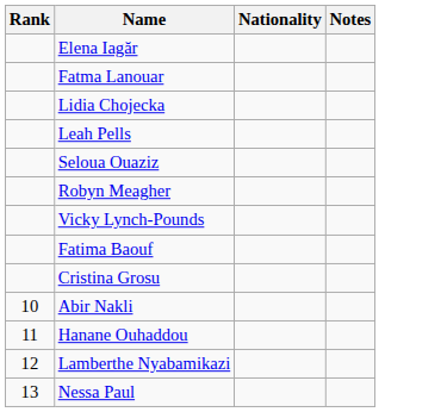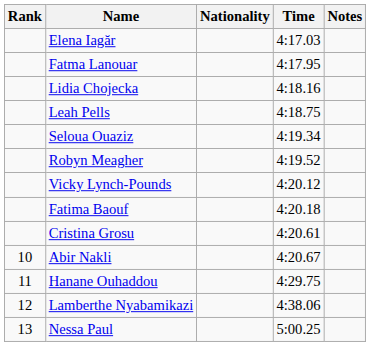+ column: Time | 4:17.03 | 4:17.95 | 4:18.16 | 4:18.75 | 4:19.34 | 4:19.52 | 4:20.12 | 4:20.18 | 4:20.61 | 4:20.67 | 4:29.75 | 4:38.06 | 5:00.25
